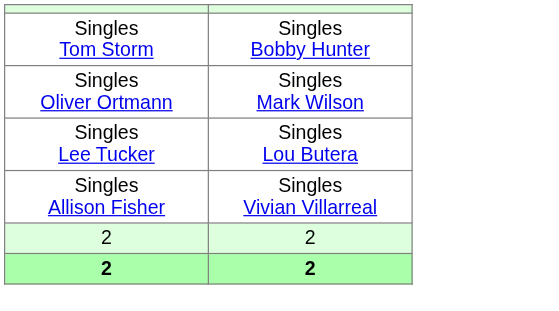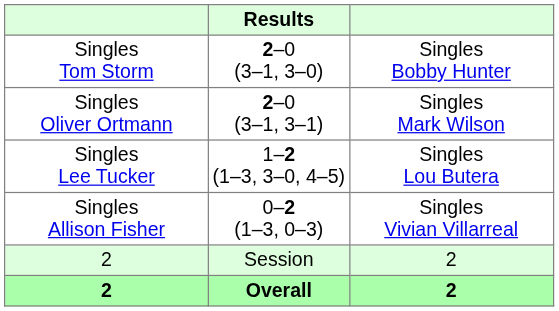+ column: Results | 2–0 (3–1, 3–0) | 2–0 (3–1, 3–1) | 1–2 (1–3, 3–0, 4–5) | 0–2 (1–3, 0–3) | Session | Overall
